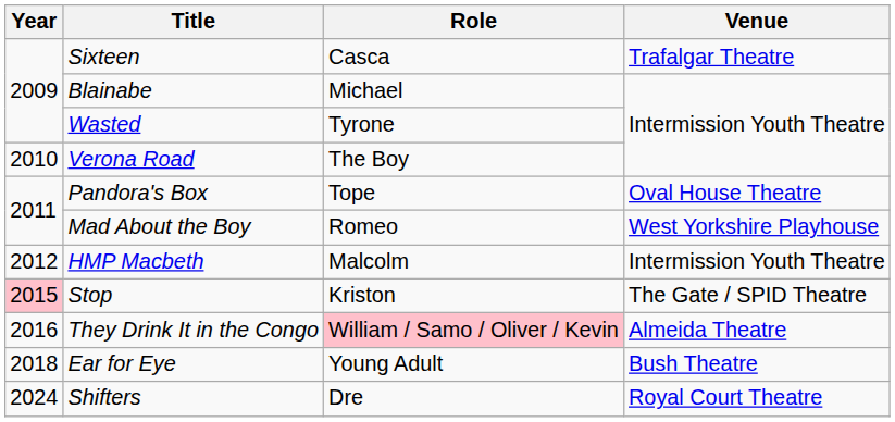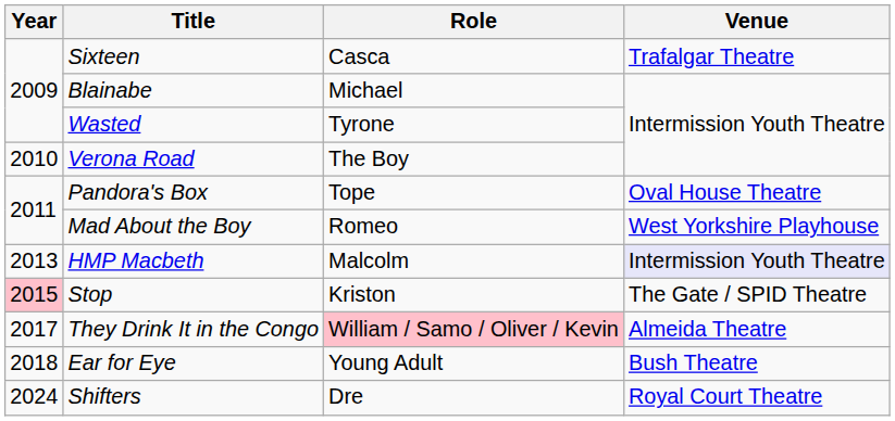HMP Macbeth | Year: 2012 -> 2013
HMP Macbeth | Venue: no background -> lavender background
They Drink It in the Congo | Year: 2016 -> 2017
